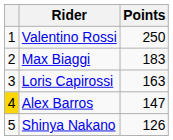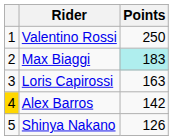Max Biaggi | Points: no background -> paleturquoise background
Alex Barros | Points: 147 -> 142
